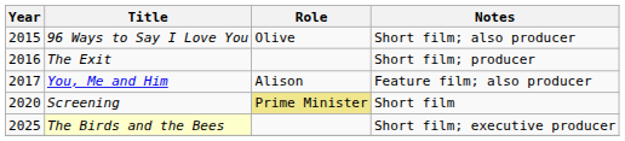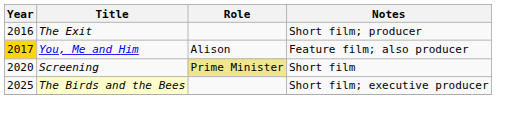- row: 2015 | 96 Ways to Say I Love You | Olive | Short film; also producer
You, Me and Him | Year: no background -> gold background
